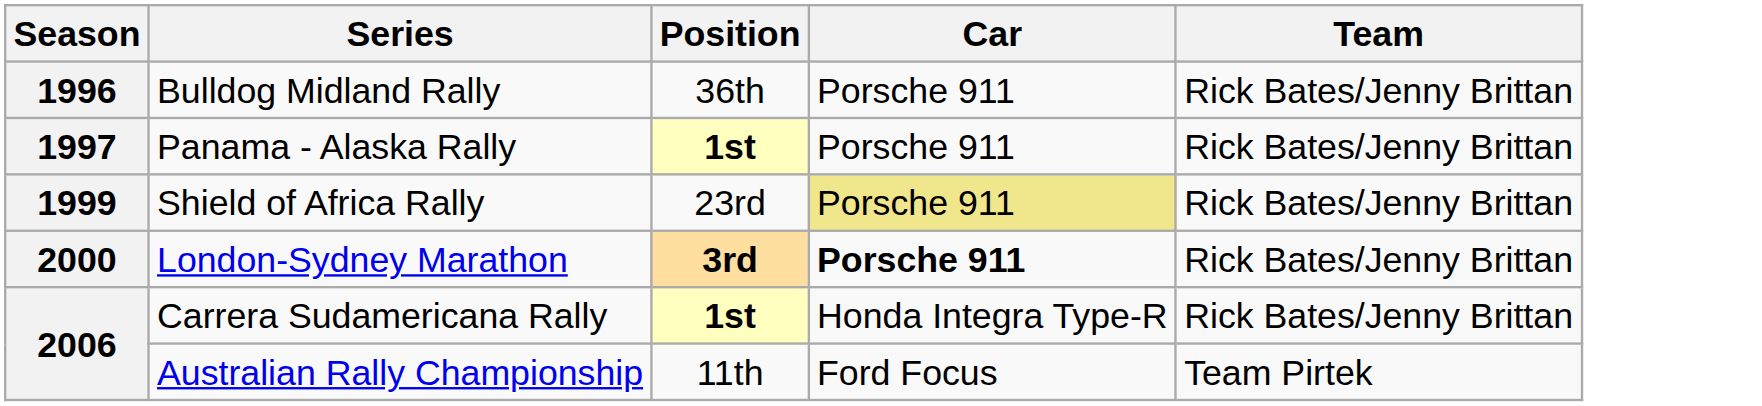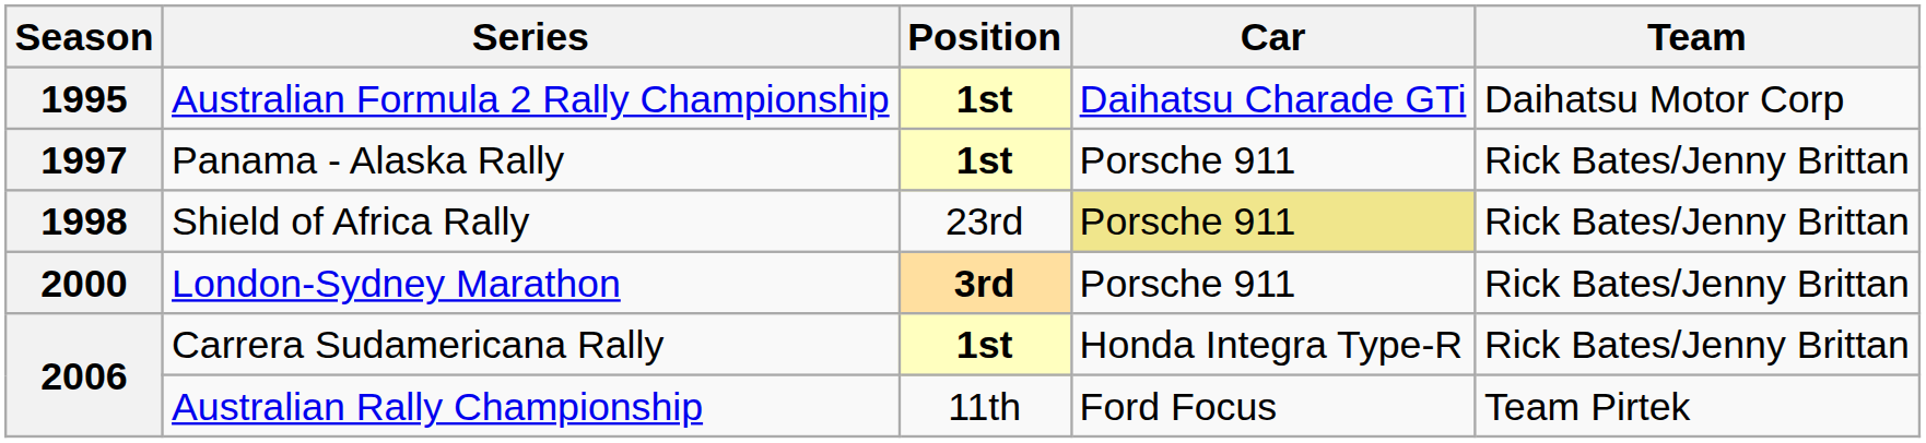+ row: 1995 | Australian Formula 2 Rally Championship | 1st | Daihatsu Charade GTi | Daihatsu Motor Corp
- row: 1996 | Bulldog Midland Rally | 36th | Porsche 911 | Rick Bates/Jenny Brittan
Shield of Africa Rally | Season: 1999 -> 1998
London-Sydney Marathon | Car: bold -> normal
